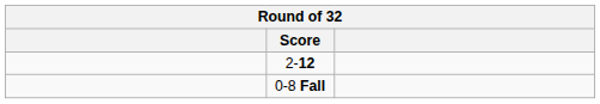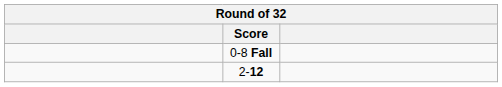rows swapped: 2-12 <-> 0-8 Fall
